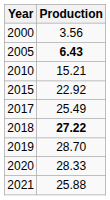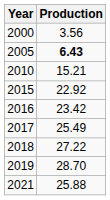+ row: 2016 | 23.42
2018 | Production: bold -> normal
- row: 2020 | 28.33
